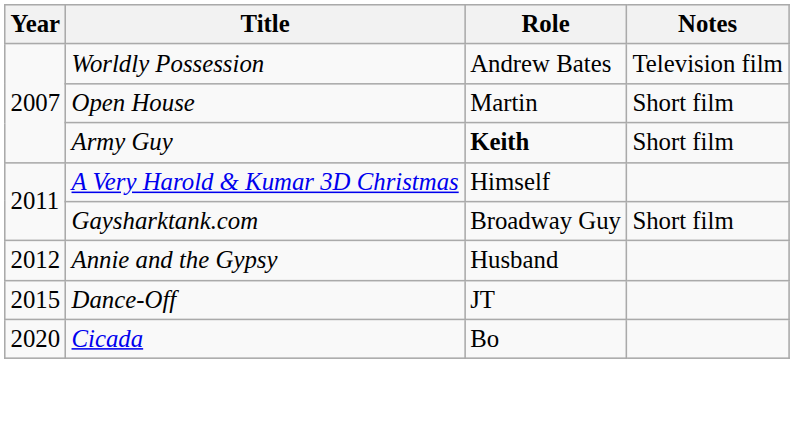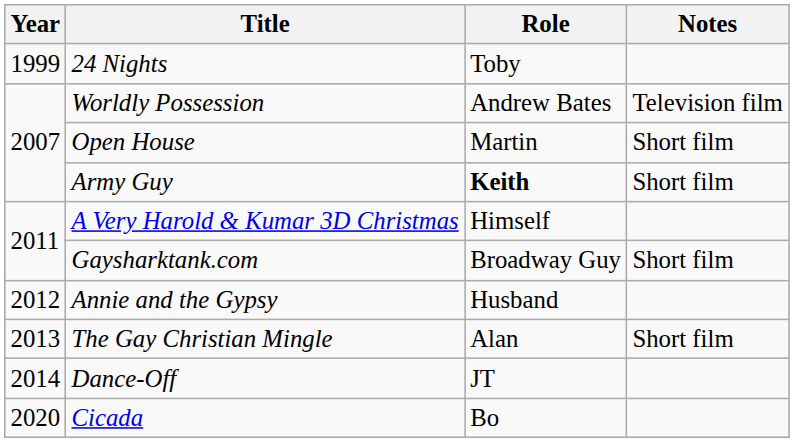+ row: 1999 | 24 Nights | Toby
+ row: 2013 | The Gay Christian Mingle | Alan | Short film
Dance-Off | Year: 2015 -> 2014
